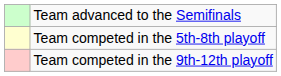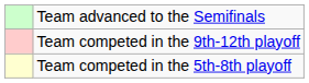rows swapped: Team competed in the 5th-8th playoff <-> Team competed in the 9th-12th playoff
